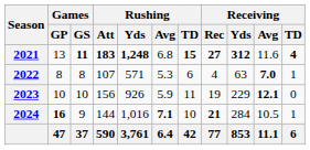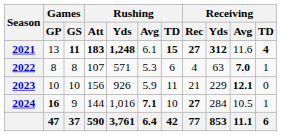2021 | Rushing / Avg: 6.8 -> 6.1
2023 | Receiving / Rec: 19 -> 21
2024 | Receiving / Rec: 21 -> 27
